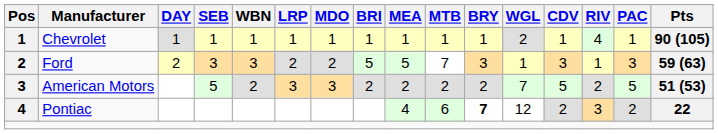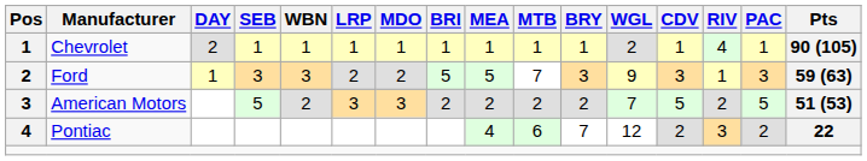Chevrolet | DAY: 1 -> 2
Ford | DAY: 2 -> 1
Ford | WGL: 1 -> 9
Pontiac | BRY: bold -> normal
